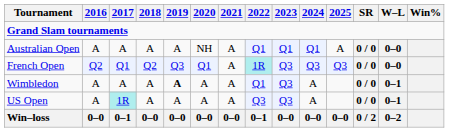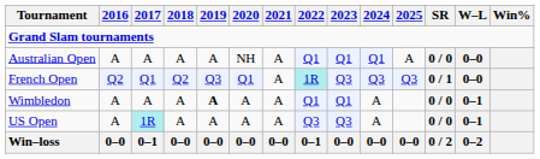French Open | SR: 0 / 0 -> 0 / 1
Wimbledon | 2023: Q3 -> Q1
